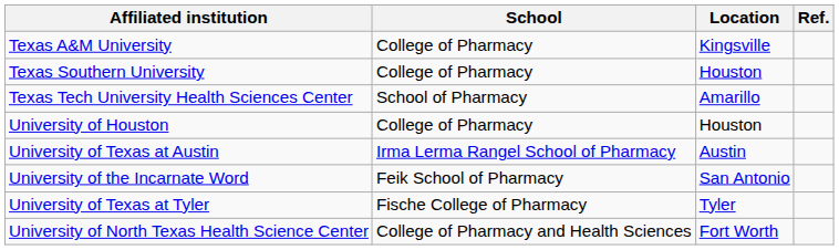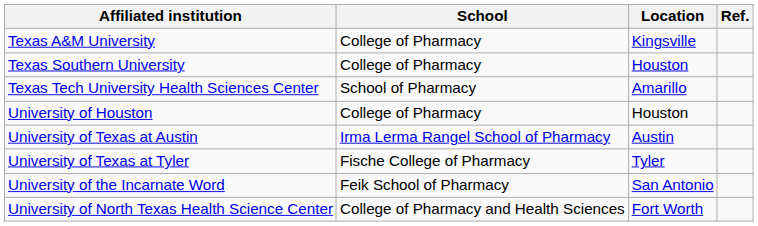rows swapped: University of Texas at Tyler <-> University of the Incarnate Word
